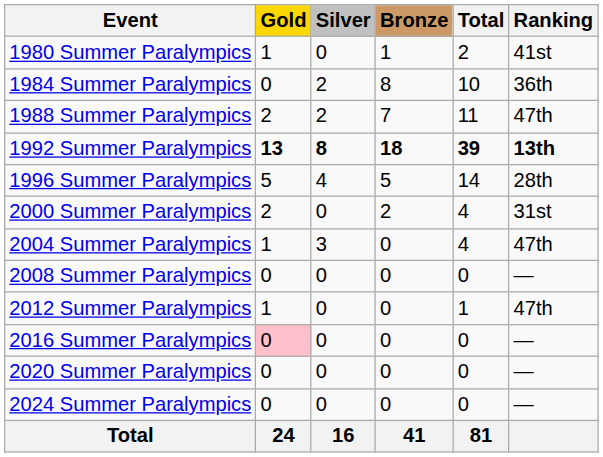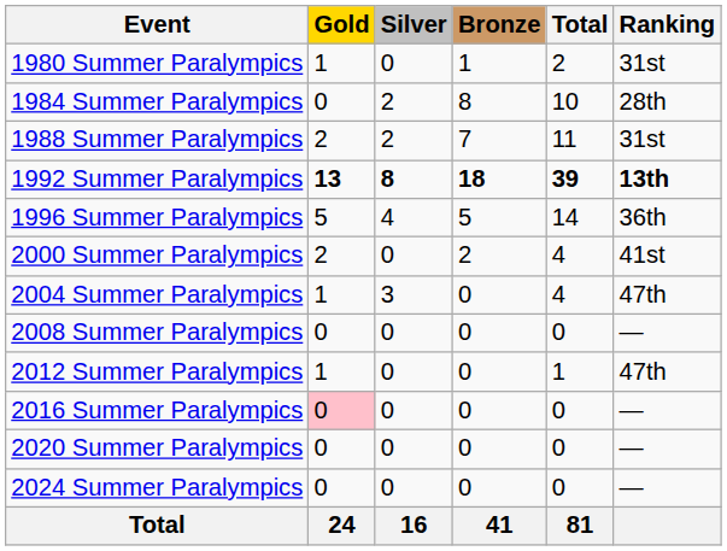1980 Summer Paralympics | Ranking: 41st -> 31st
1984 Summer Paralympics | Ranking: 36th -> 28th
1988 Summer Paralympics | Ranking: 47th -> 31st
1996 Summer Paralympics | Ranking: 28th -> 36th
2000 Summer Paralympics | Ranking: 31st -> 41st
